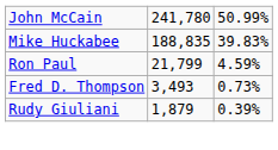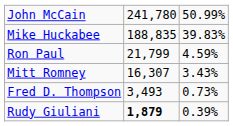+ row: Mitt Romney | 16,307 | 3.43%
Rudy Giuliani | column 2: normal -> bold
